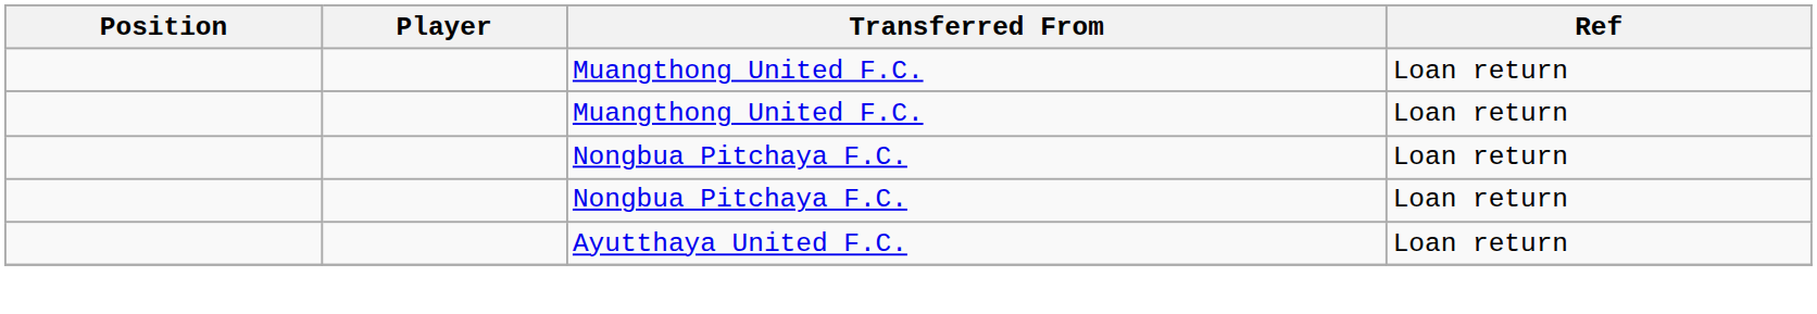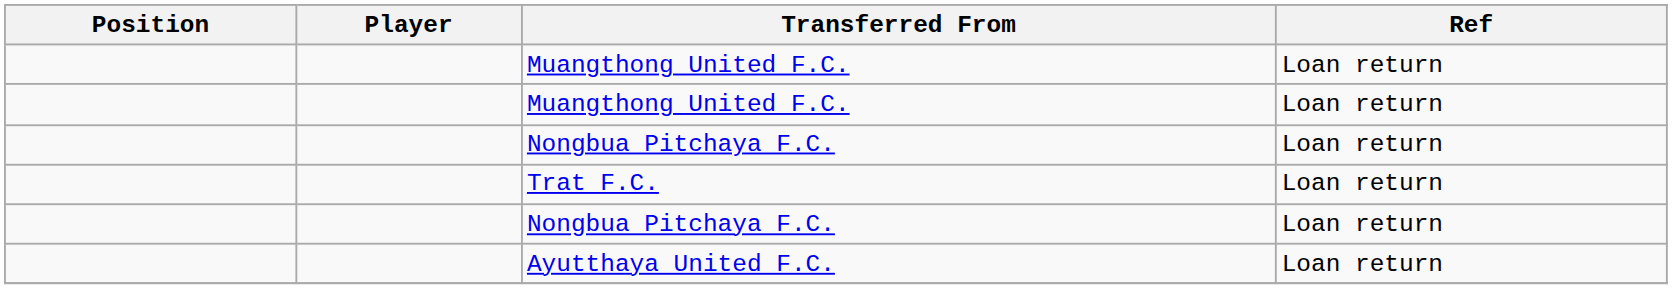+ row: Trat F.C. | Loan return
